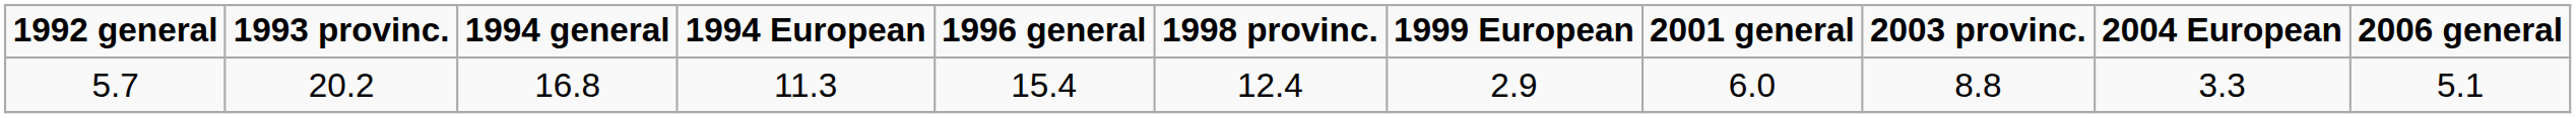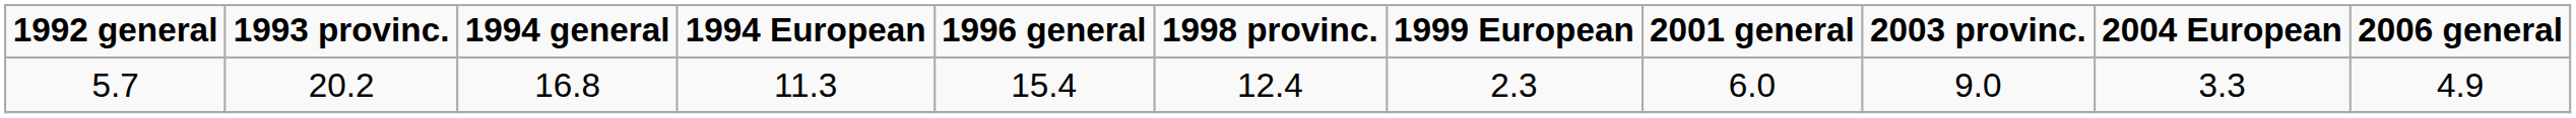5.7 | 1999 European: 2.9 -> 2.3
5.7 | 2003 provinc.: 8.8 -> 9.0
5.7 | 2006 general: 5.1 -> 4.9
